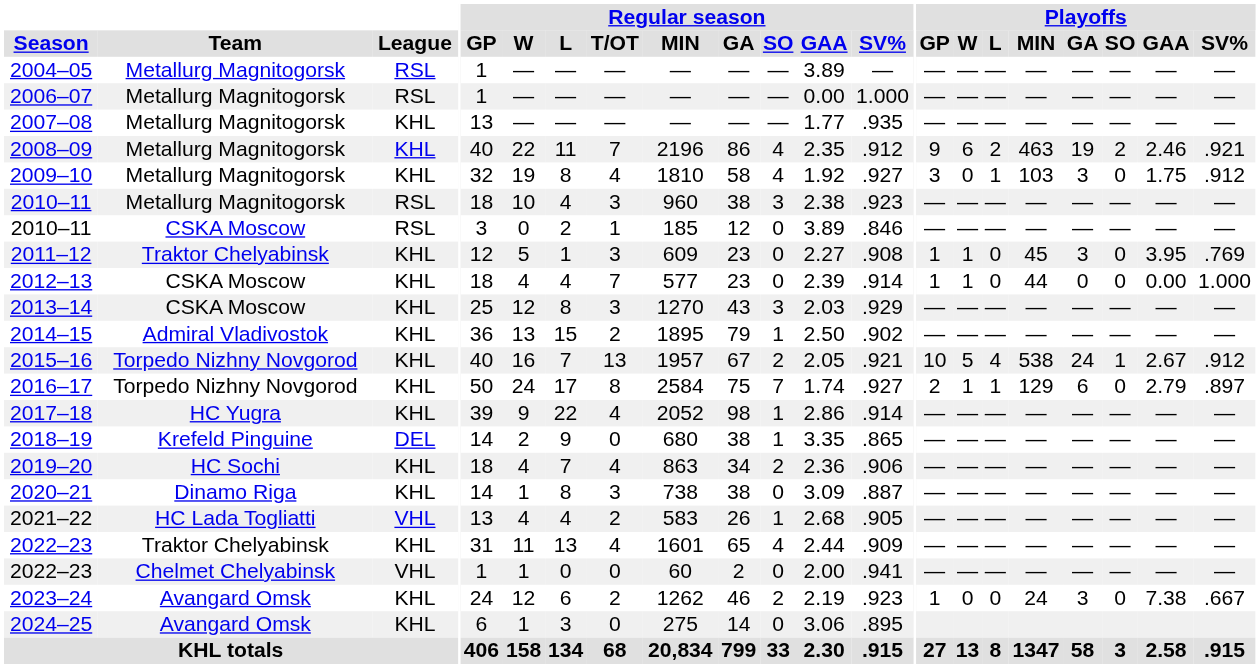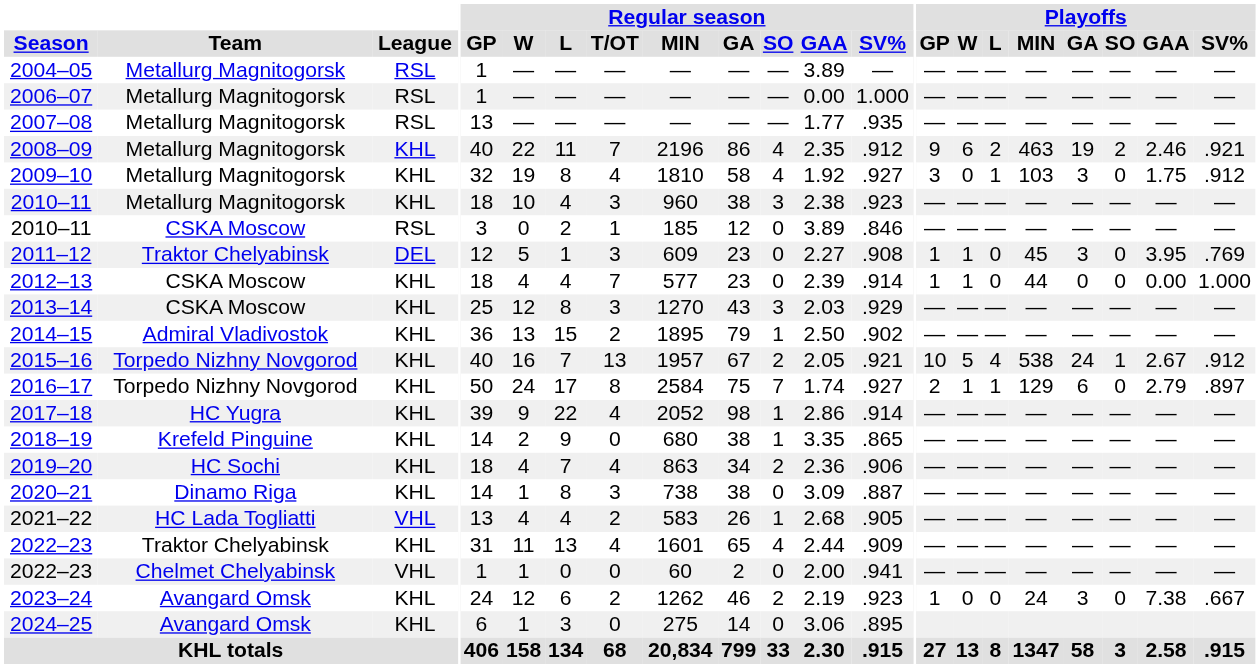2007–08 | League: KHL -> RSL
2010–11 / Metallurg Magnitogorsk | League: RSL -> KHL
2011–12 | League: KHL -> DEL
2018–19 | League: DEL -> KHL
